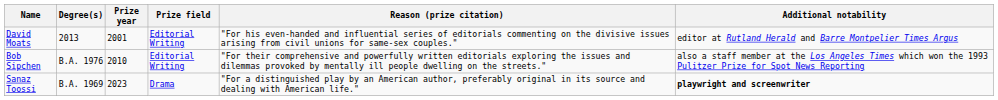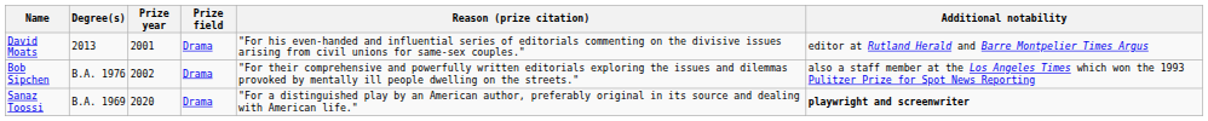David Moats | Prize field: Editorial Writing -> Drama
Bob Sipchen | Prize year: 2010 -> 2002
Bob Sipchen | Prize field: Editorial Writing -> Drama
Sanaz Toossi | Prize year: 2023 -> 2020
